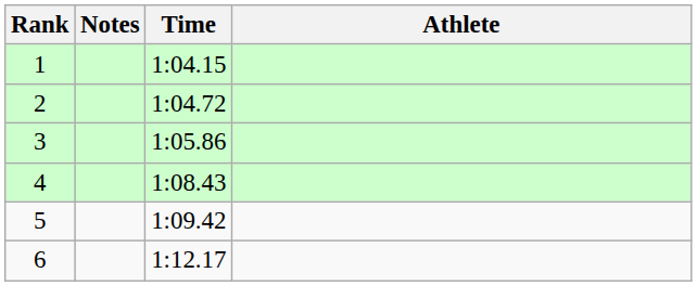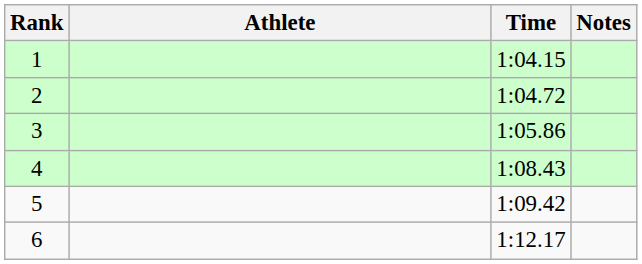columns swapped: Athlete <-> Notes
